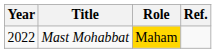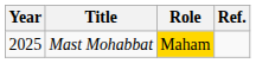Mast Mohabbat | Year: 2022 -> 2025
